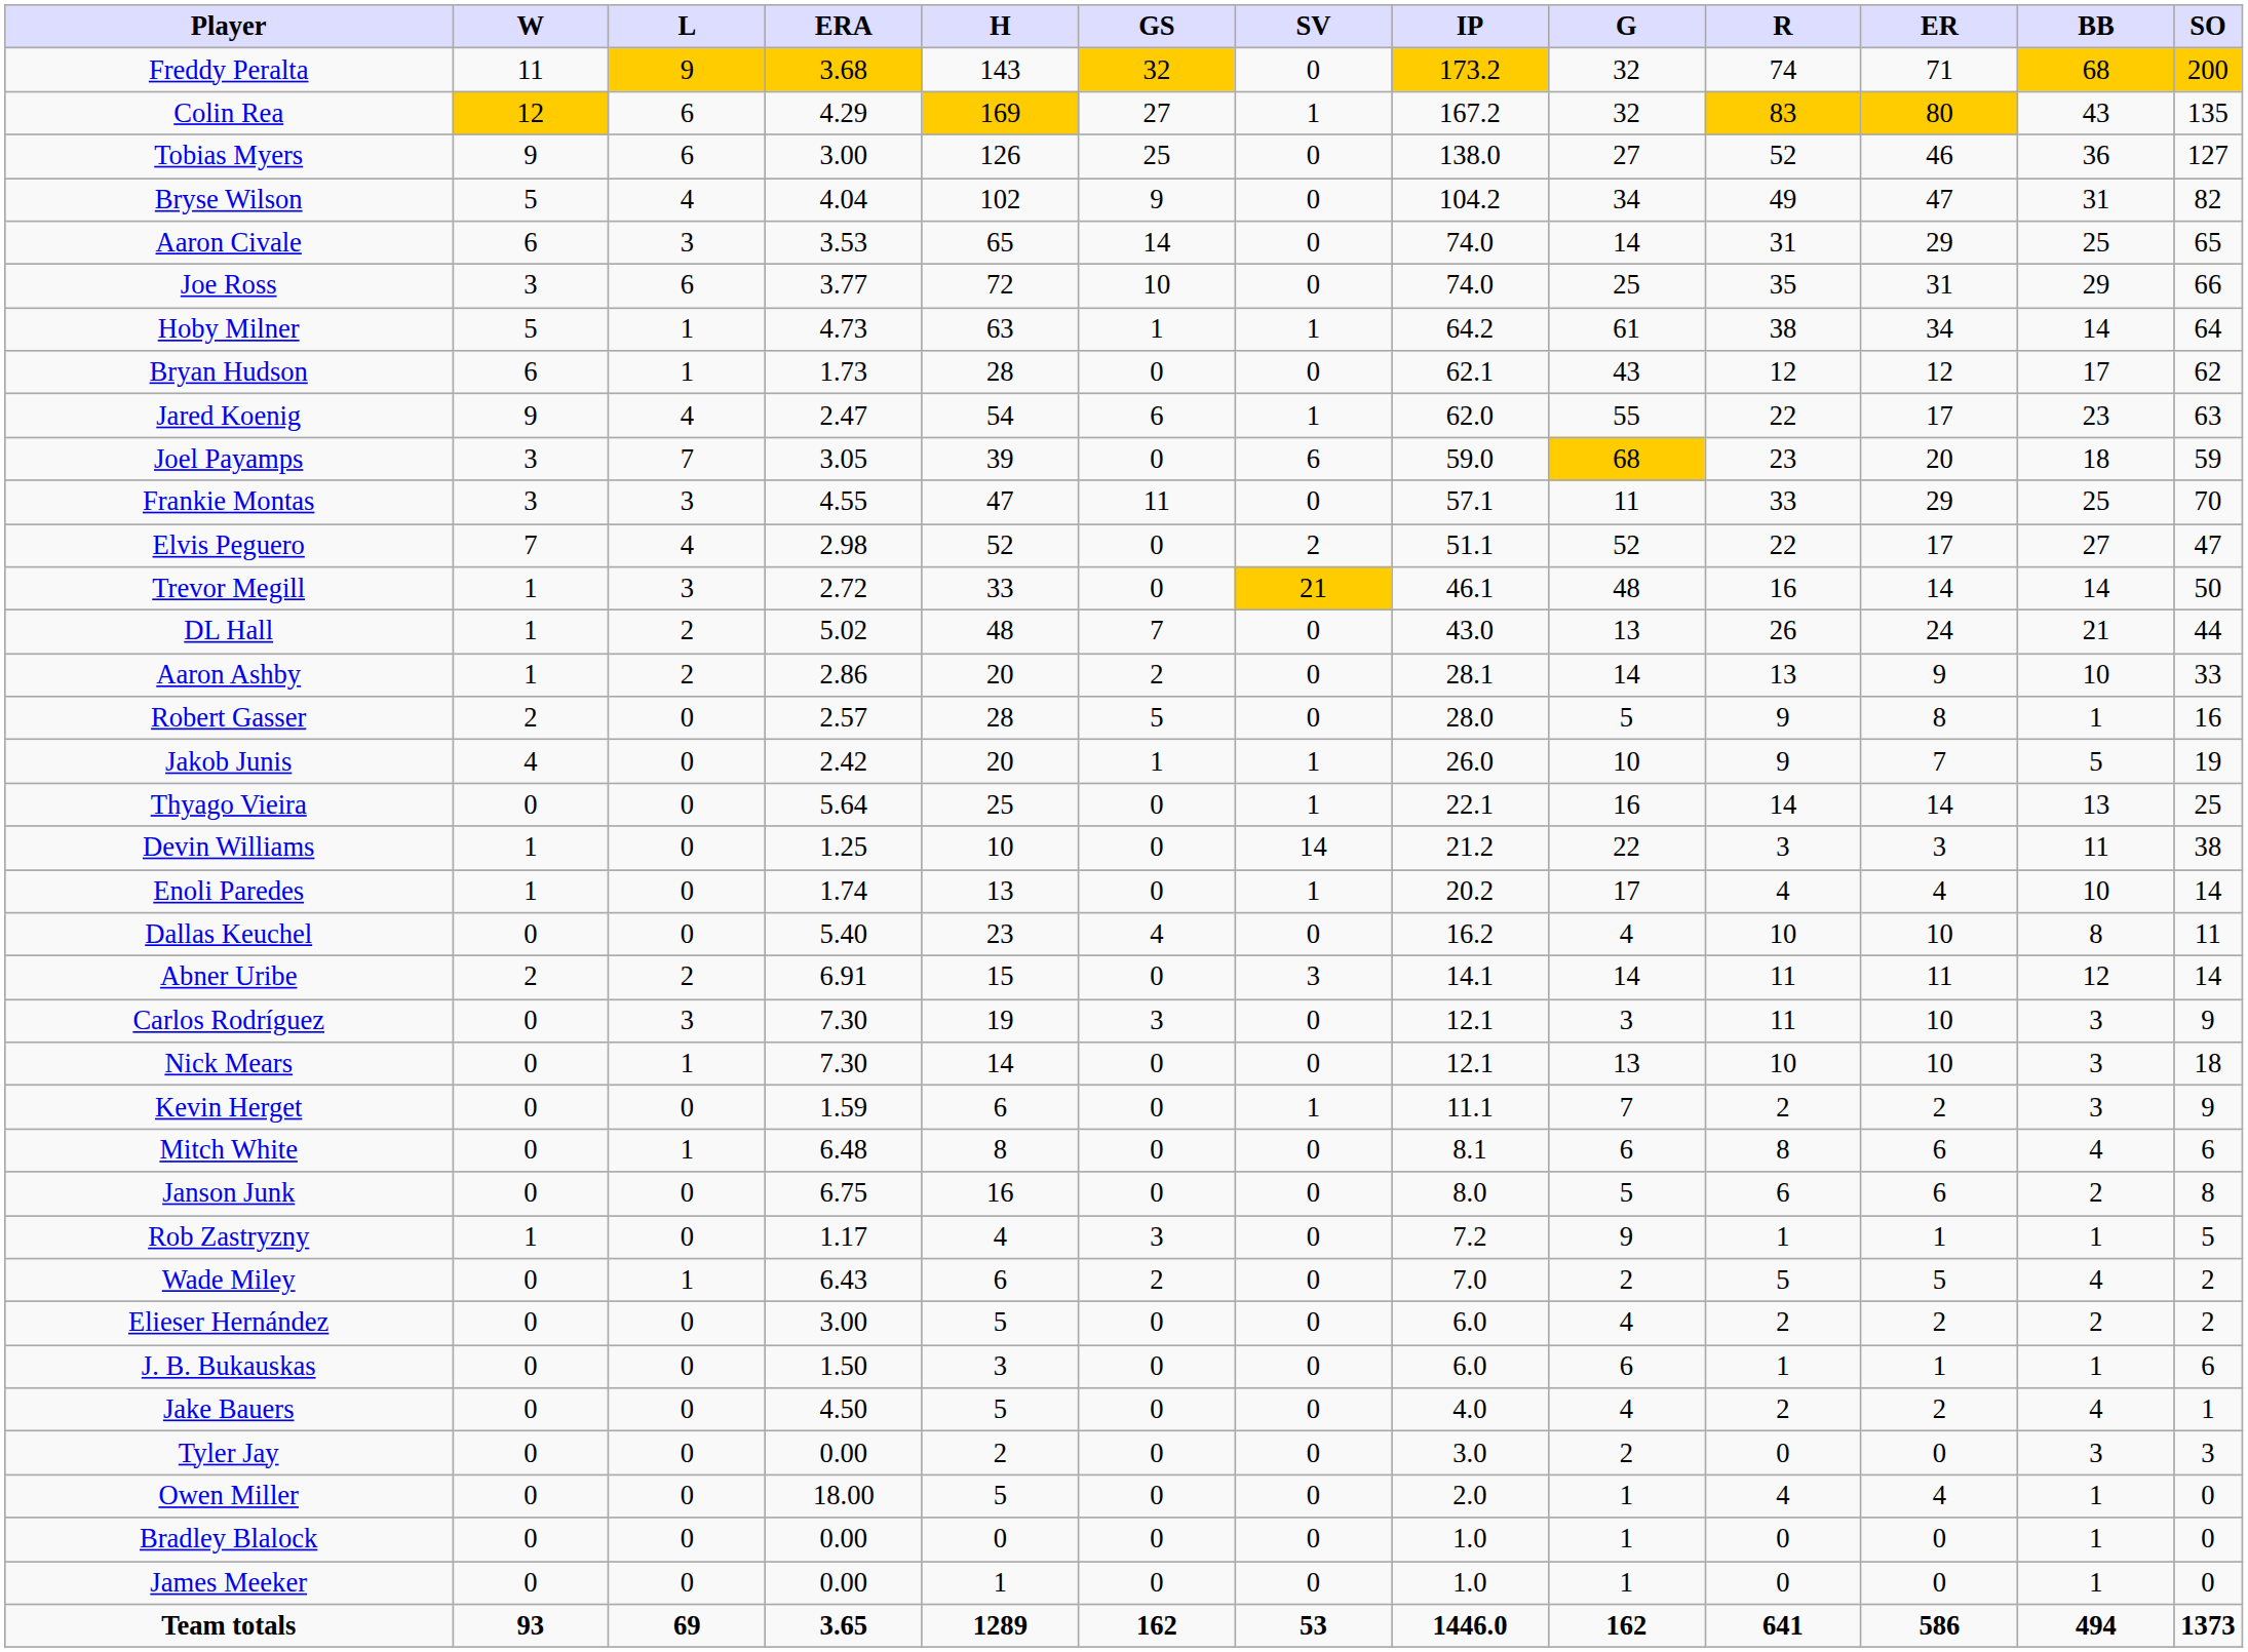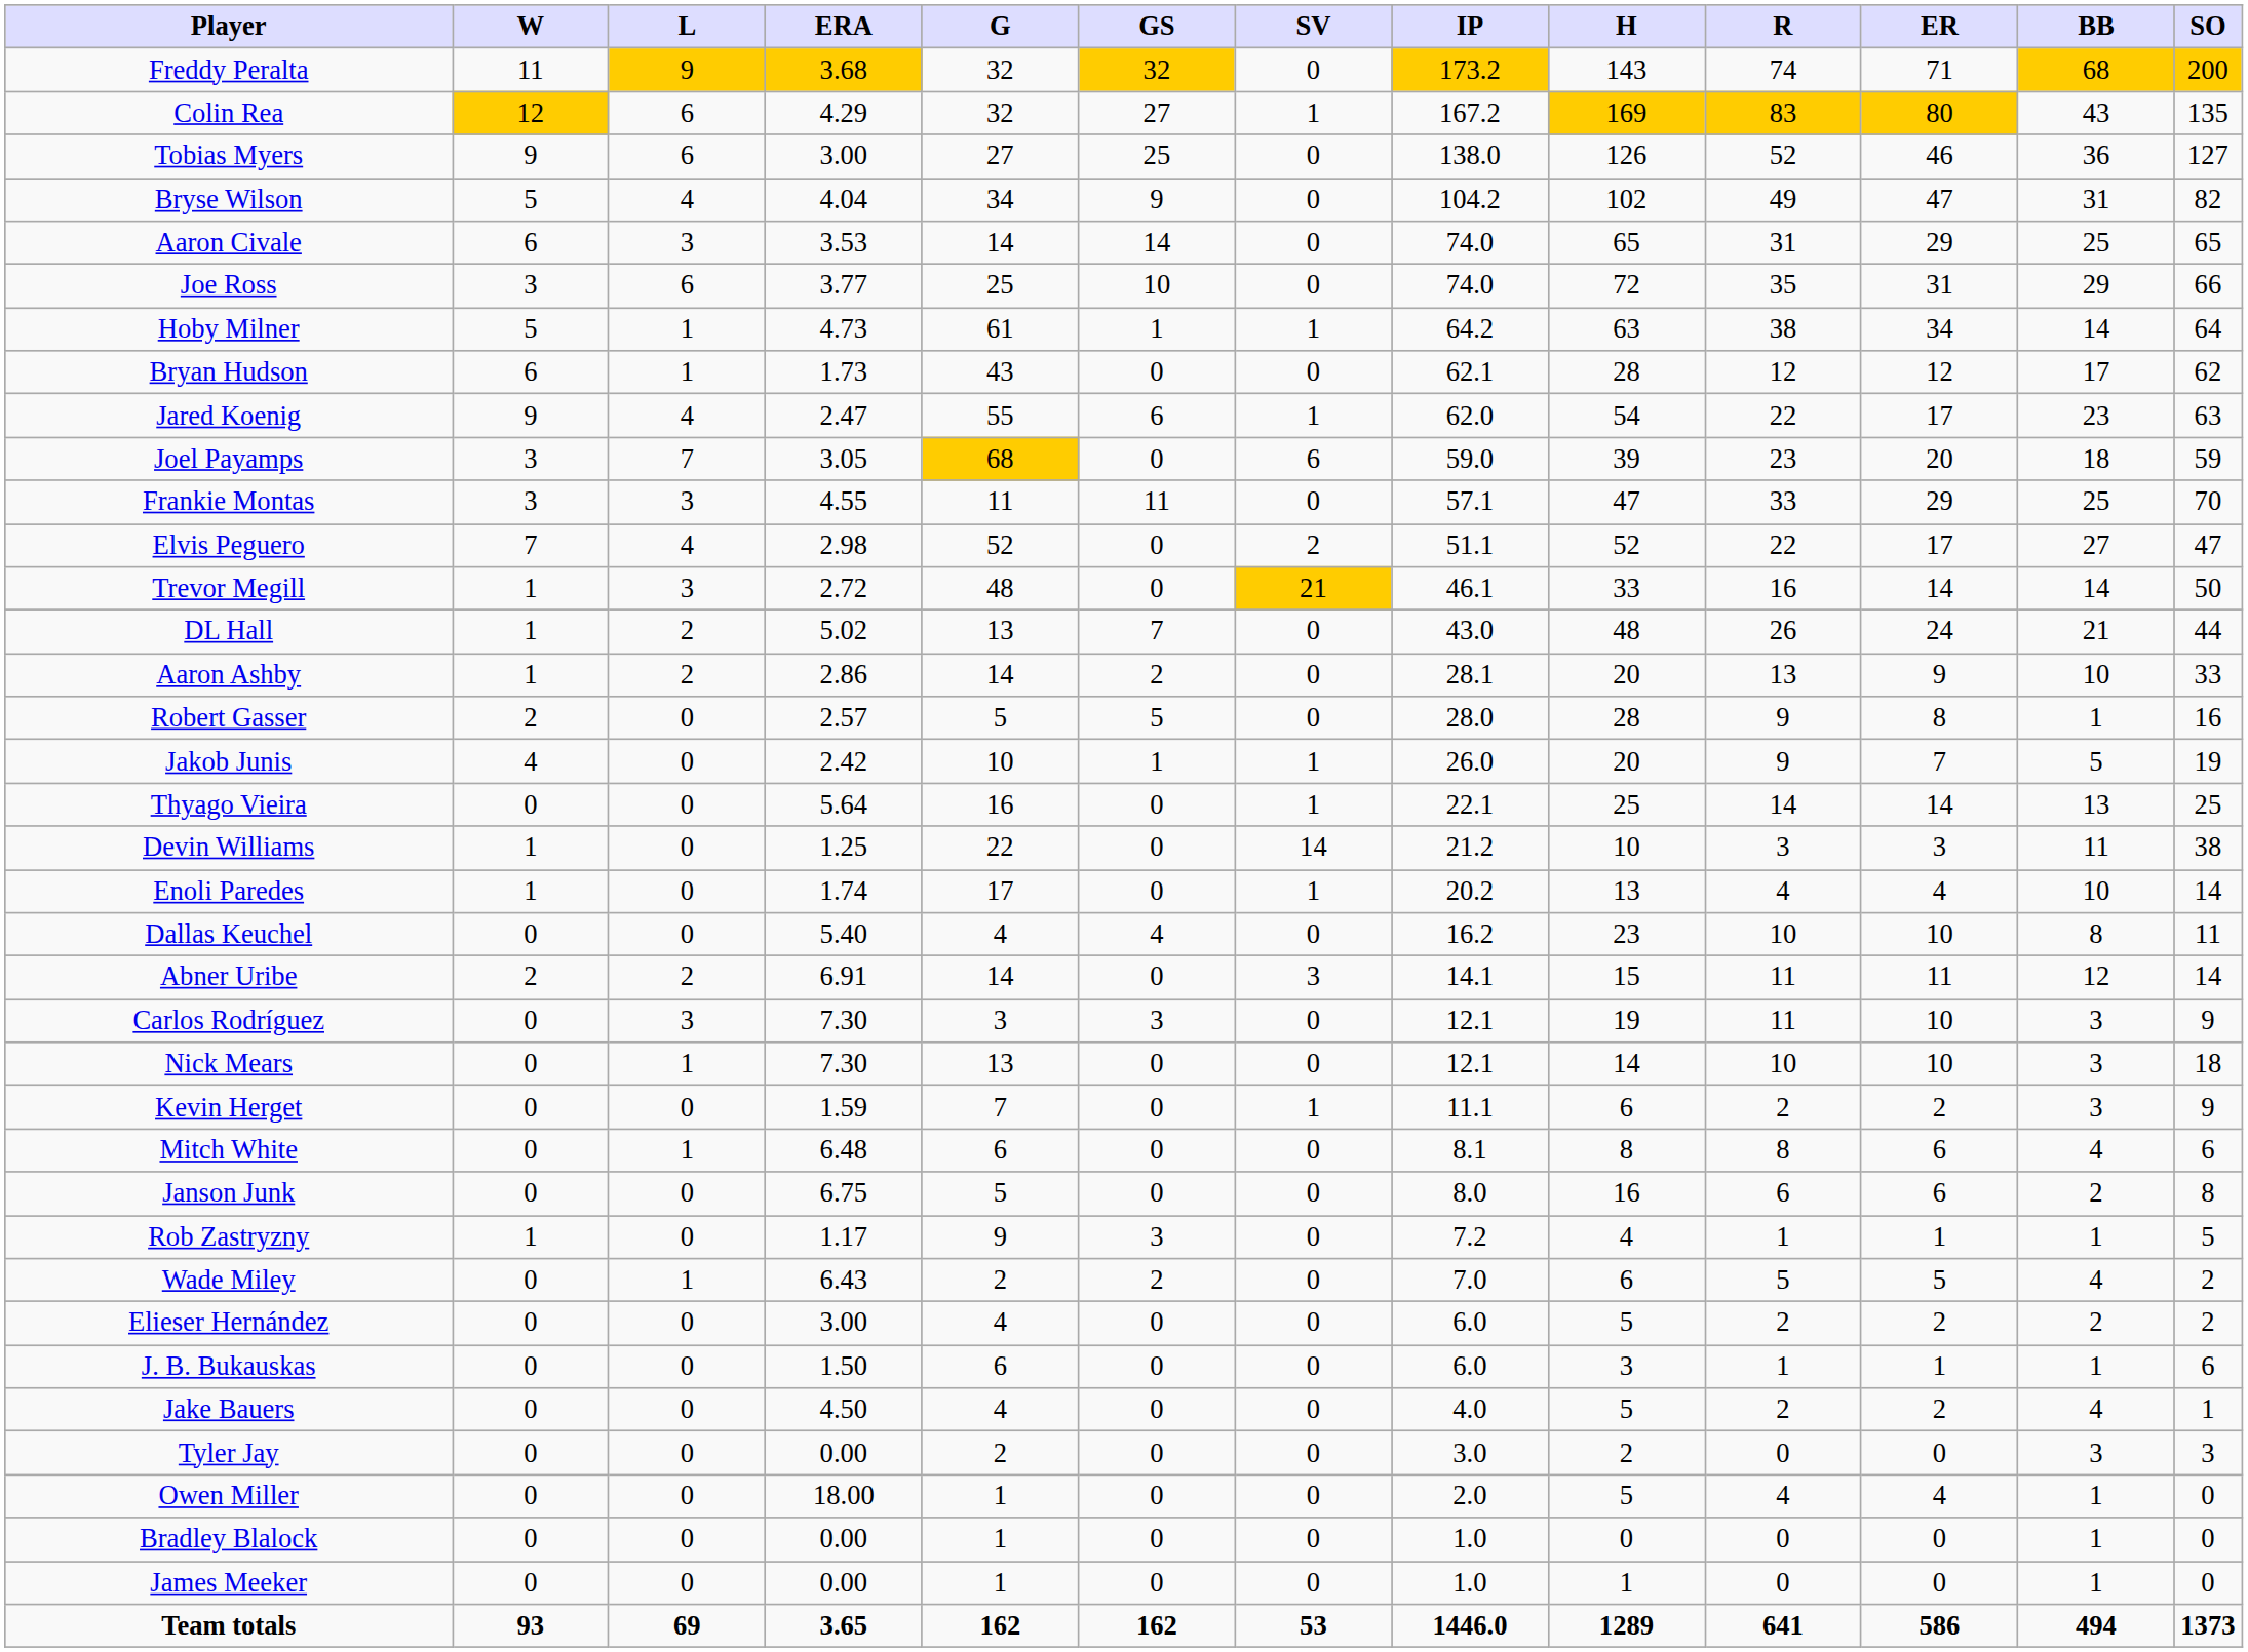columns swapped: G <-> H
